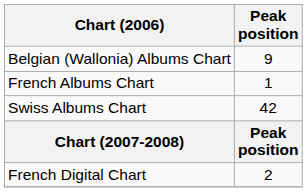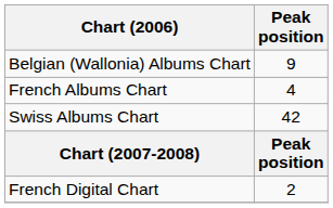French Albums Chart | Peak position: 1 -> 4
